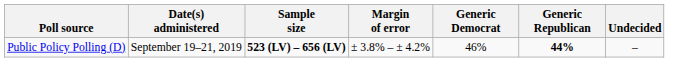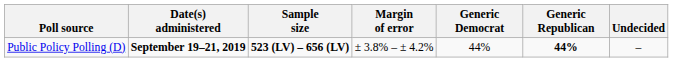Public Policy Polling (D) | Date(s) administered: normal -> bold
Public Policy Polling (D) | Generic Democrat: 46% -> 44%
